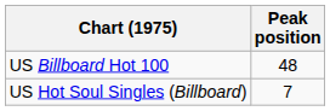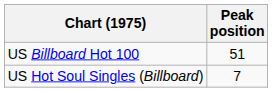US Billboard Hot 100 | Peak position: 48 -> 51
